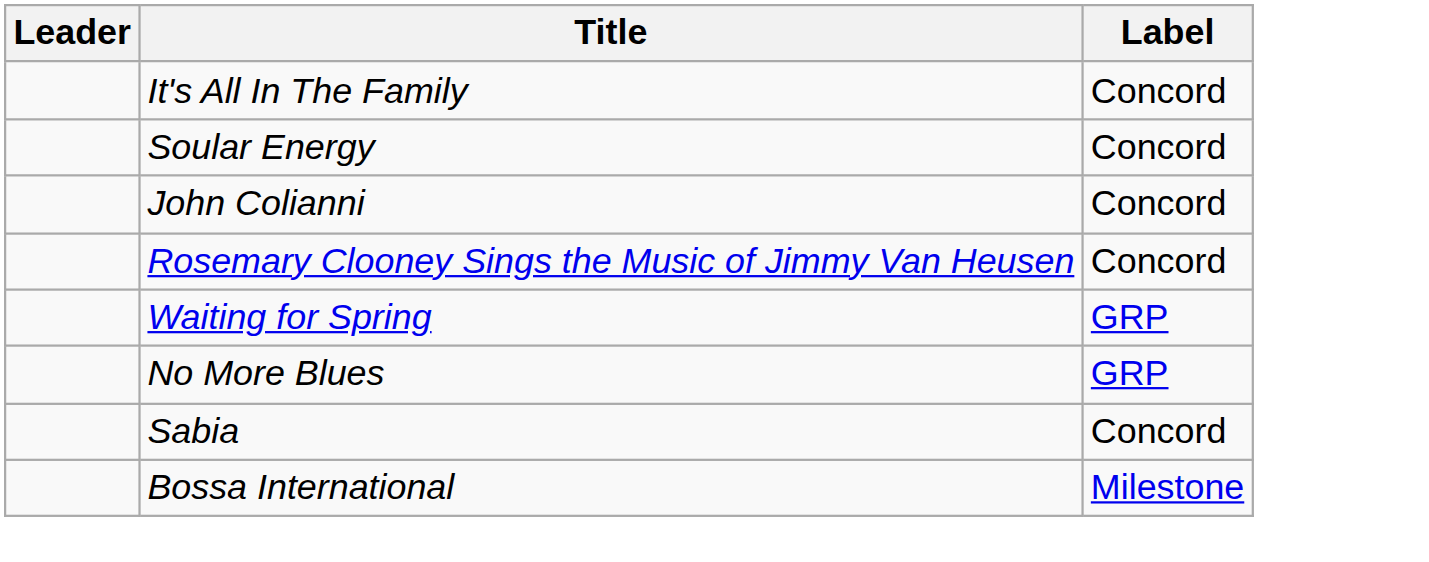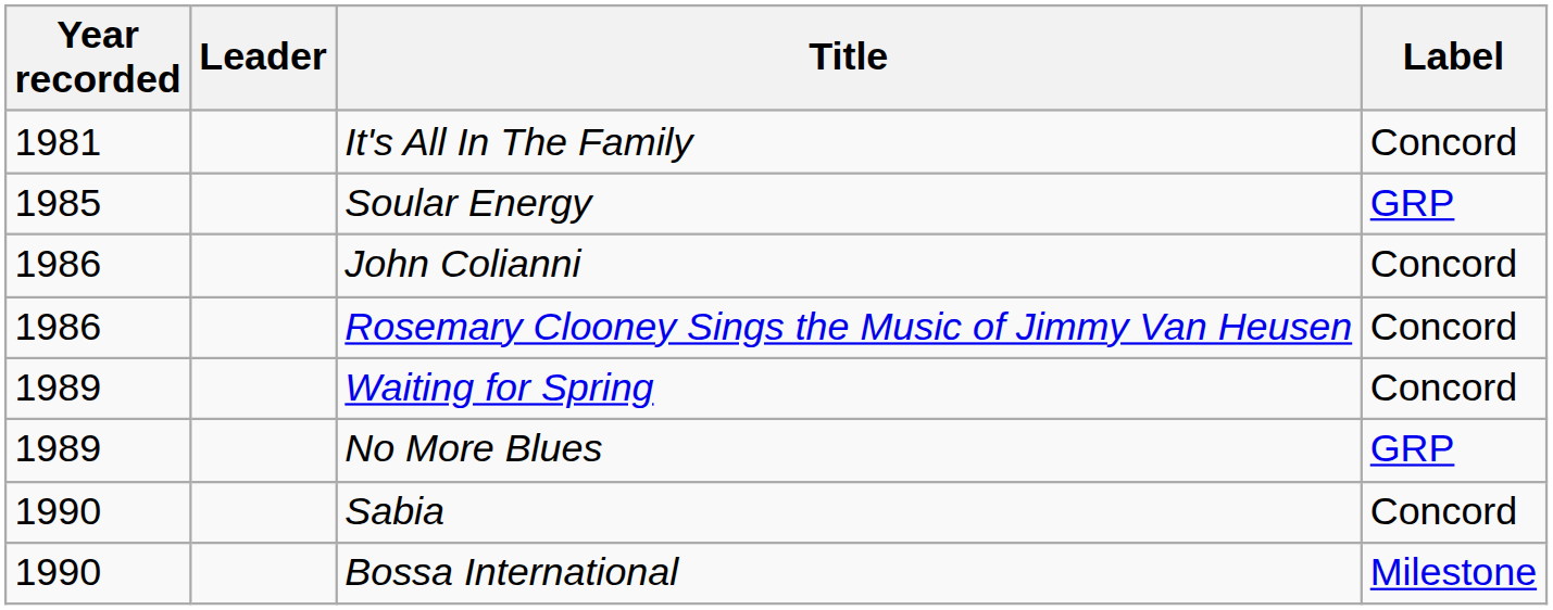+ column: Year recorded | 1981 | 1985 | 1986 | 1986 | 1989 | 1989 | 1990 | 1990
Soular Energy | Label: Concord -> GRP
Waiting for Spring | Label: GRP -> Concord
